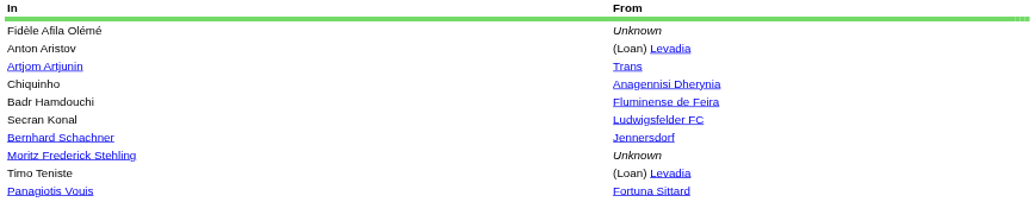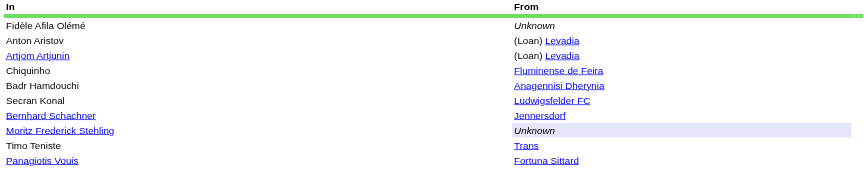Artjom Artjunin | From: Trans -> (Loan) Levadia
Chiquinho | From: Anagennisi Dherynia -> Fluminense de Feira
Badr Hamdouchi | From: Fluminense de Feira -> Anagennisi Dherynia
Moritz Frederick Stehling | From: no background -> lavender background
Timo Teniste | From: (Loan) Levadia -> Trans
